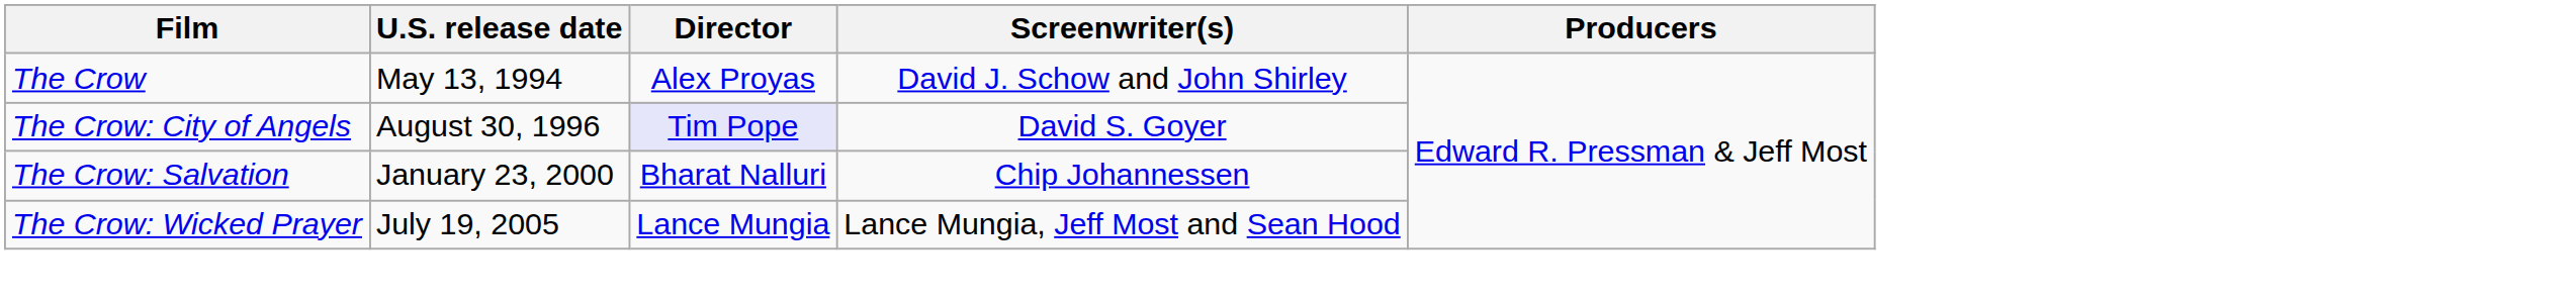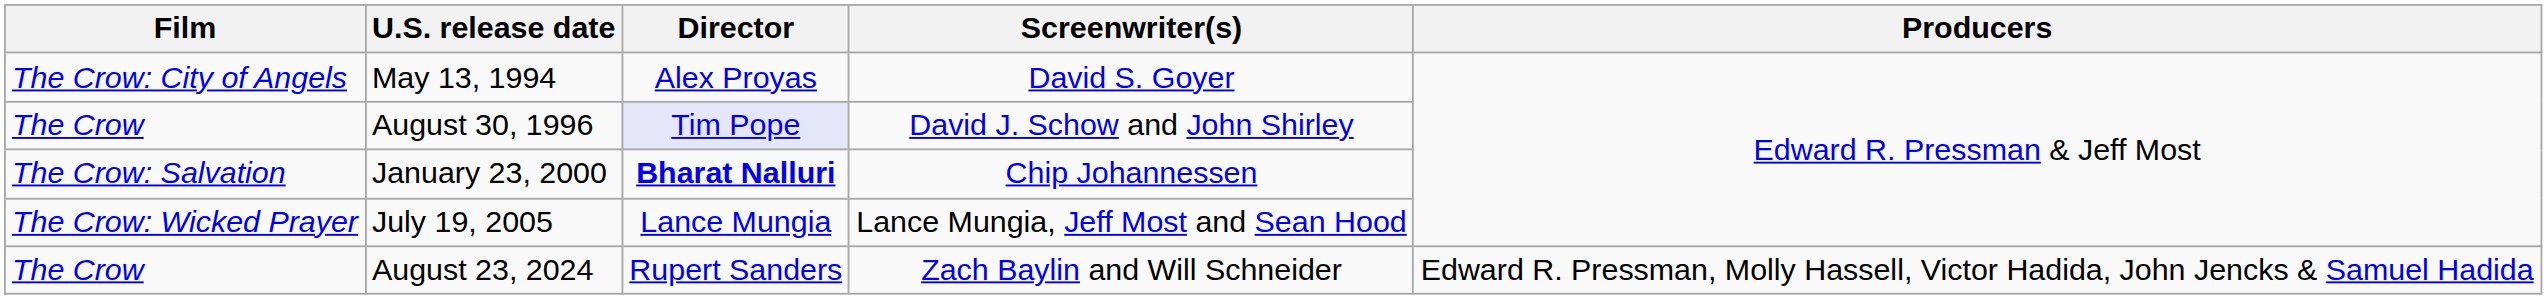May 13, 1994 | Film: The Crow -> The Crow: City of Angels
May 13, 1994 | Screenwriter(s): David J. Schow and John Shirley -> David S. Goyer
August 30, 1996 | Film: The Crow: City of Angels -> The Crow
August 30, 1996 | Screenwriter(s): David S. Goyer -> David J. Schow and John Shirley
January 23, 2000 | Director: normal -> bold
+ row: The Crow | August 23, 2024 | Rupert Sanders | Zach Baylin and Will Schneider | Edward R. Pressman, Molly Hassell, Victor Hadida, John Jencks & Samuel Hadida
